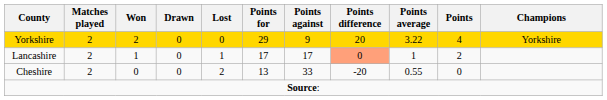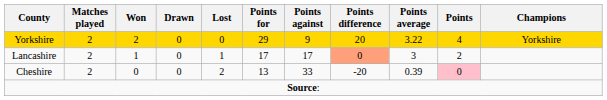Lancashire | Points average: 1 -> 3
Cheshire | Points average: 0.55 -> 0.39
Cheshire | Points: no background -> pink background
